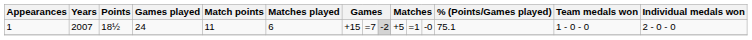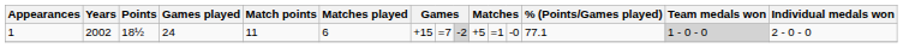1 | Years: 2007 -> 2002
1 | % (Points/Games played): 75.1 -> 77.1
1 | Team medals won: no background -> lightgrey background
